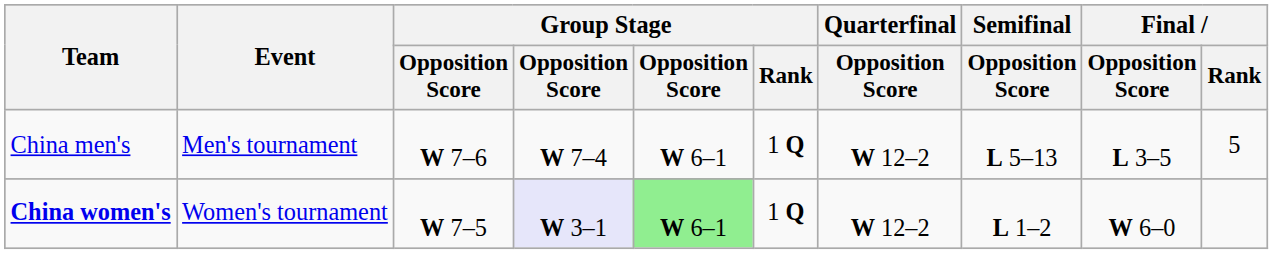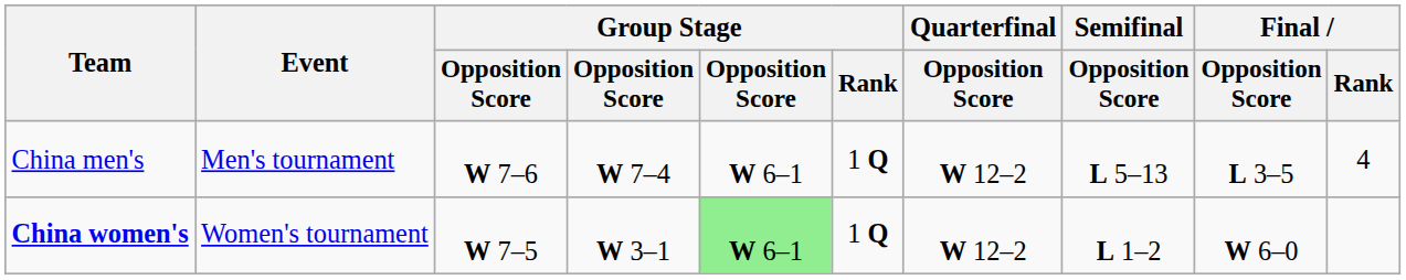China men's | Final / Rank: 5 -> 4
China women's | column 4: lavender background -> no background
